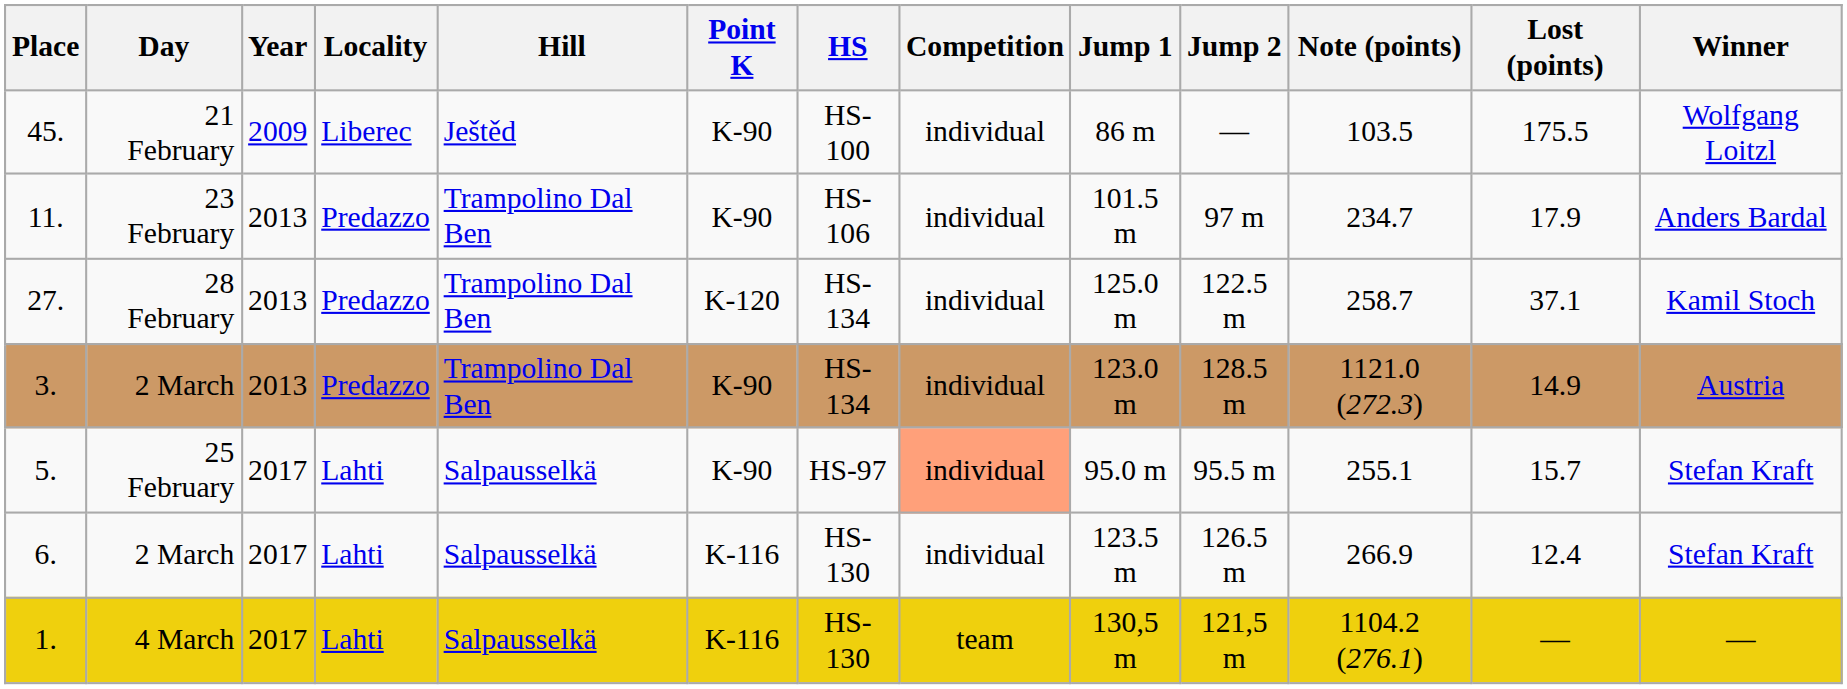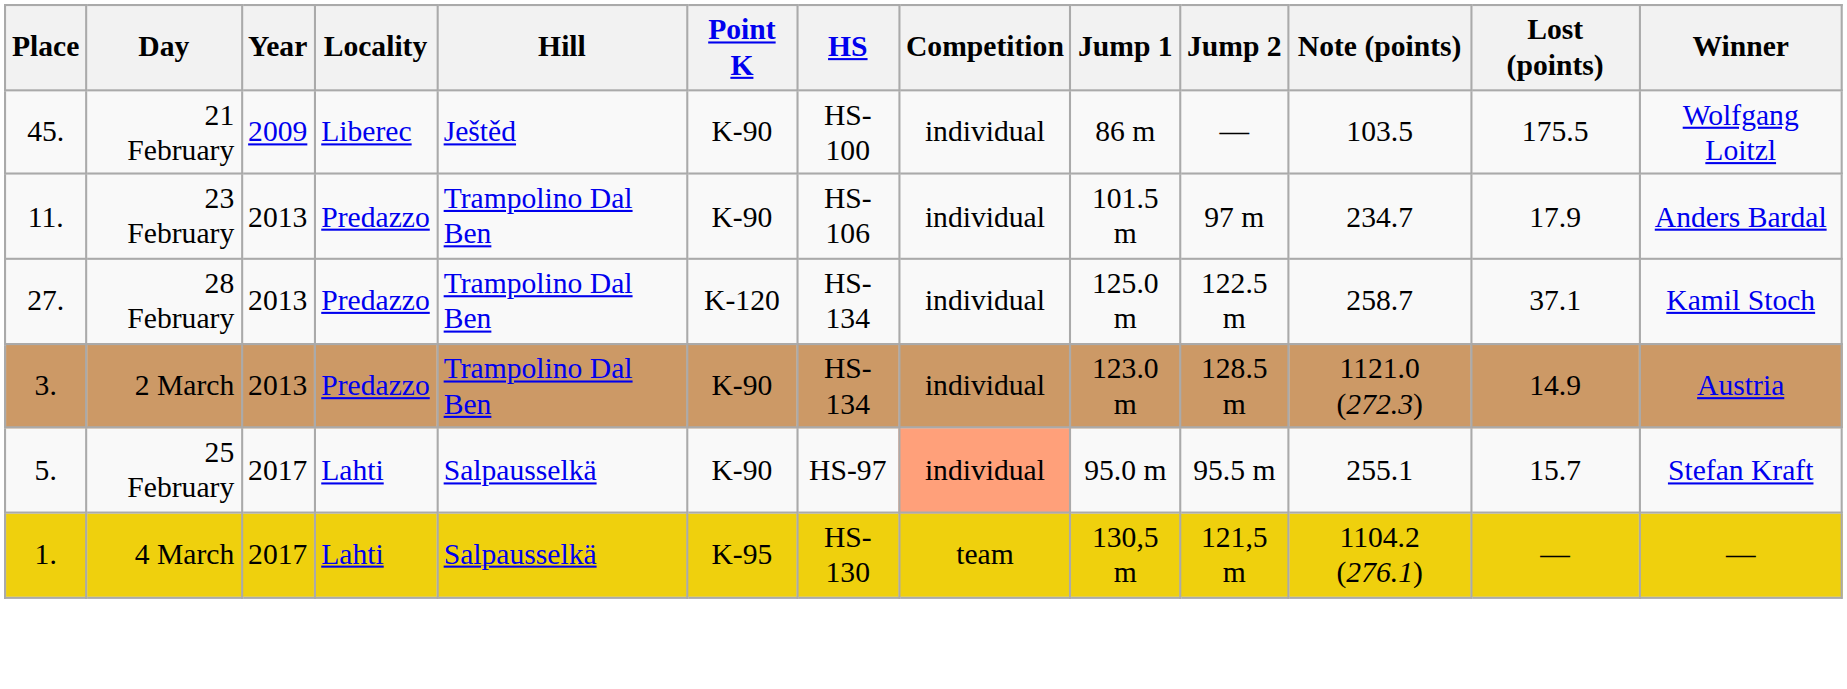- row: 6. | 2 March | 2017 | Lahti | Salpausselkä | K-116 | HS-130 | individual | 123.5 m | 126.5 m | 266.9 | 12.4 | Stefan Kraft
1. | Point K: K-116 -> K-95
